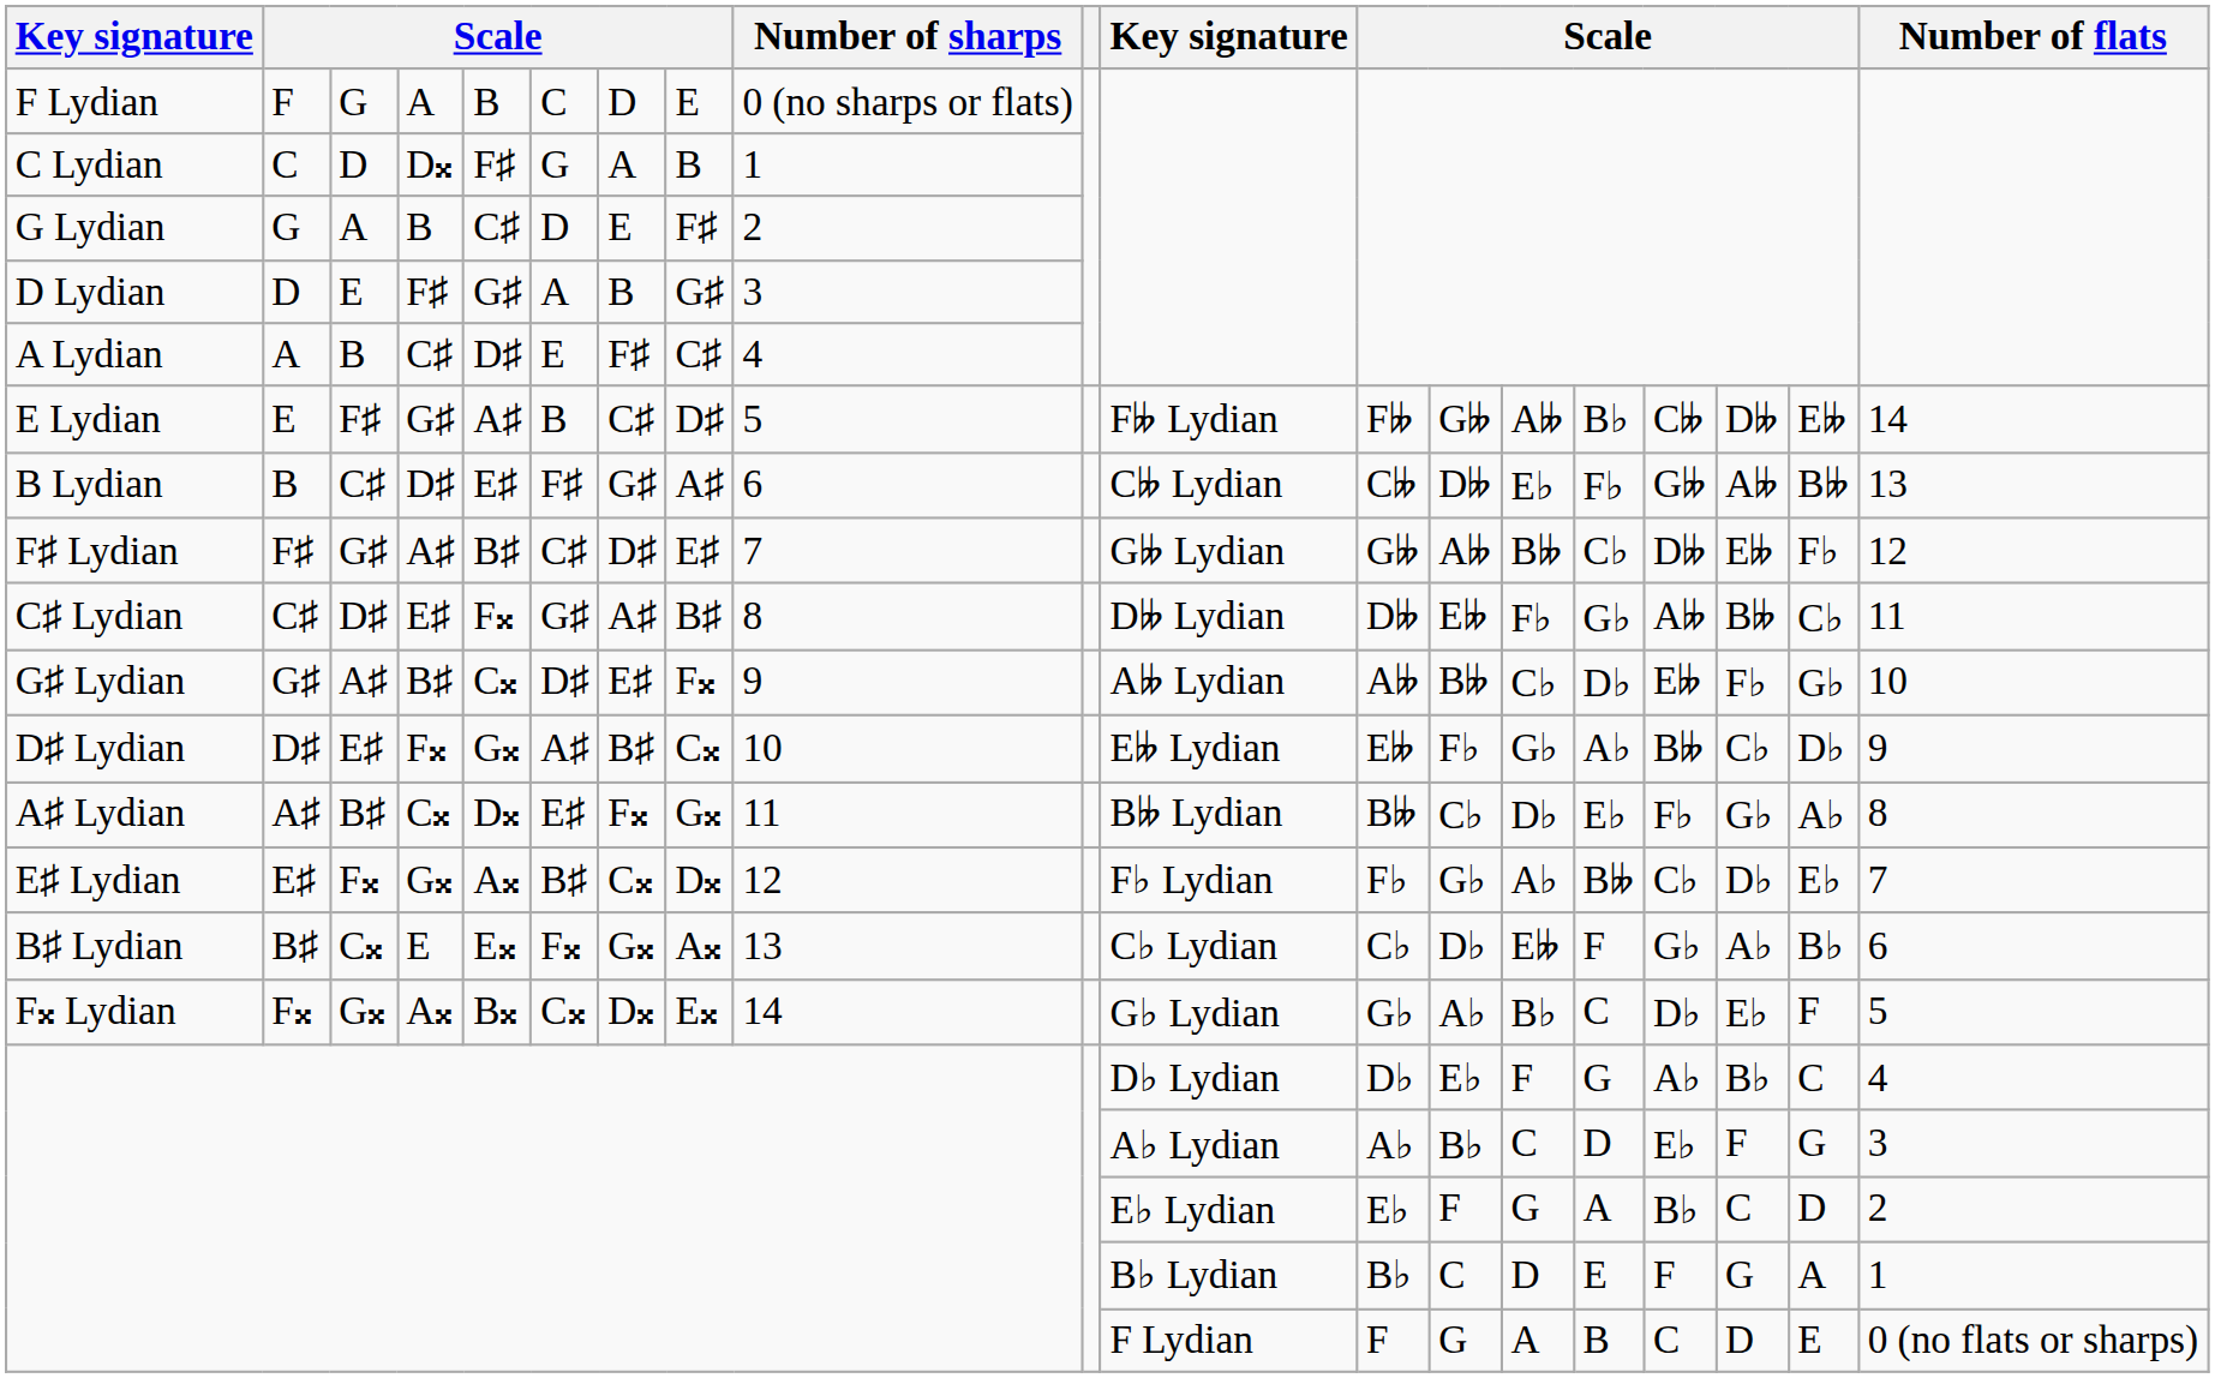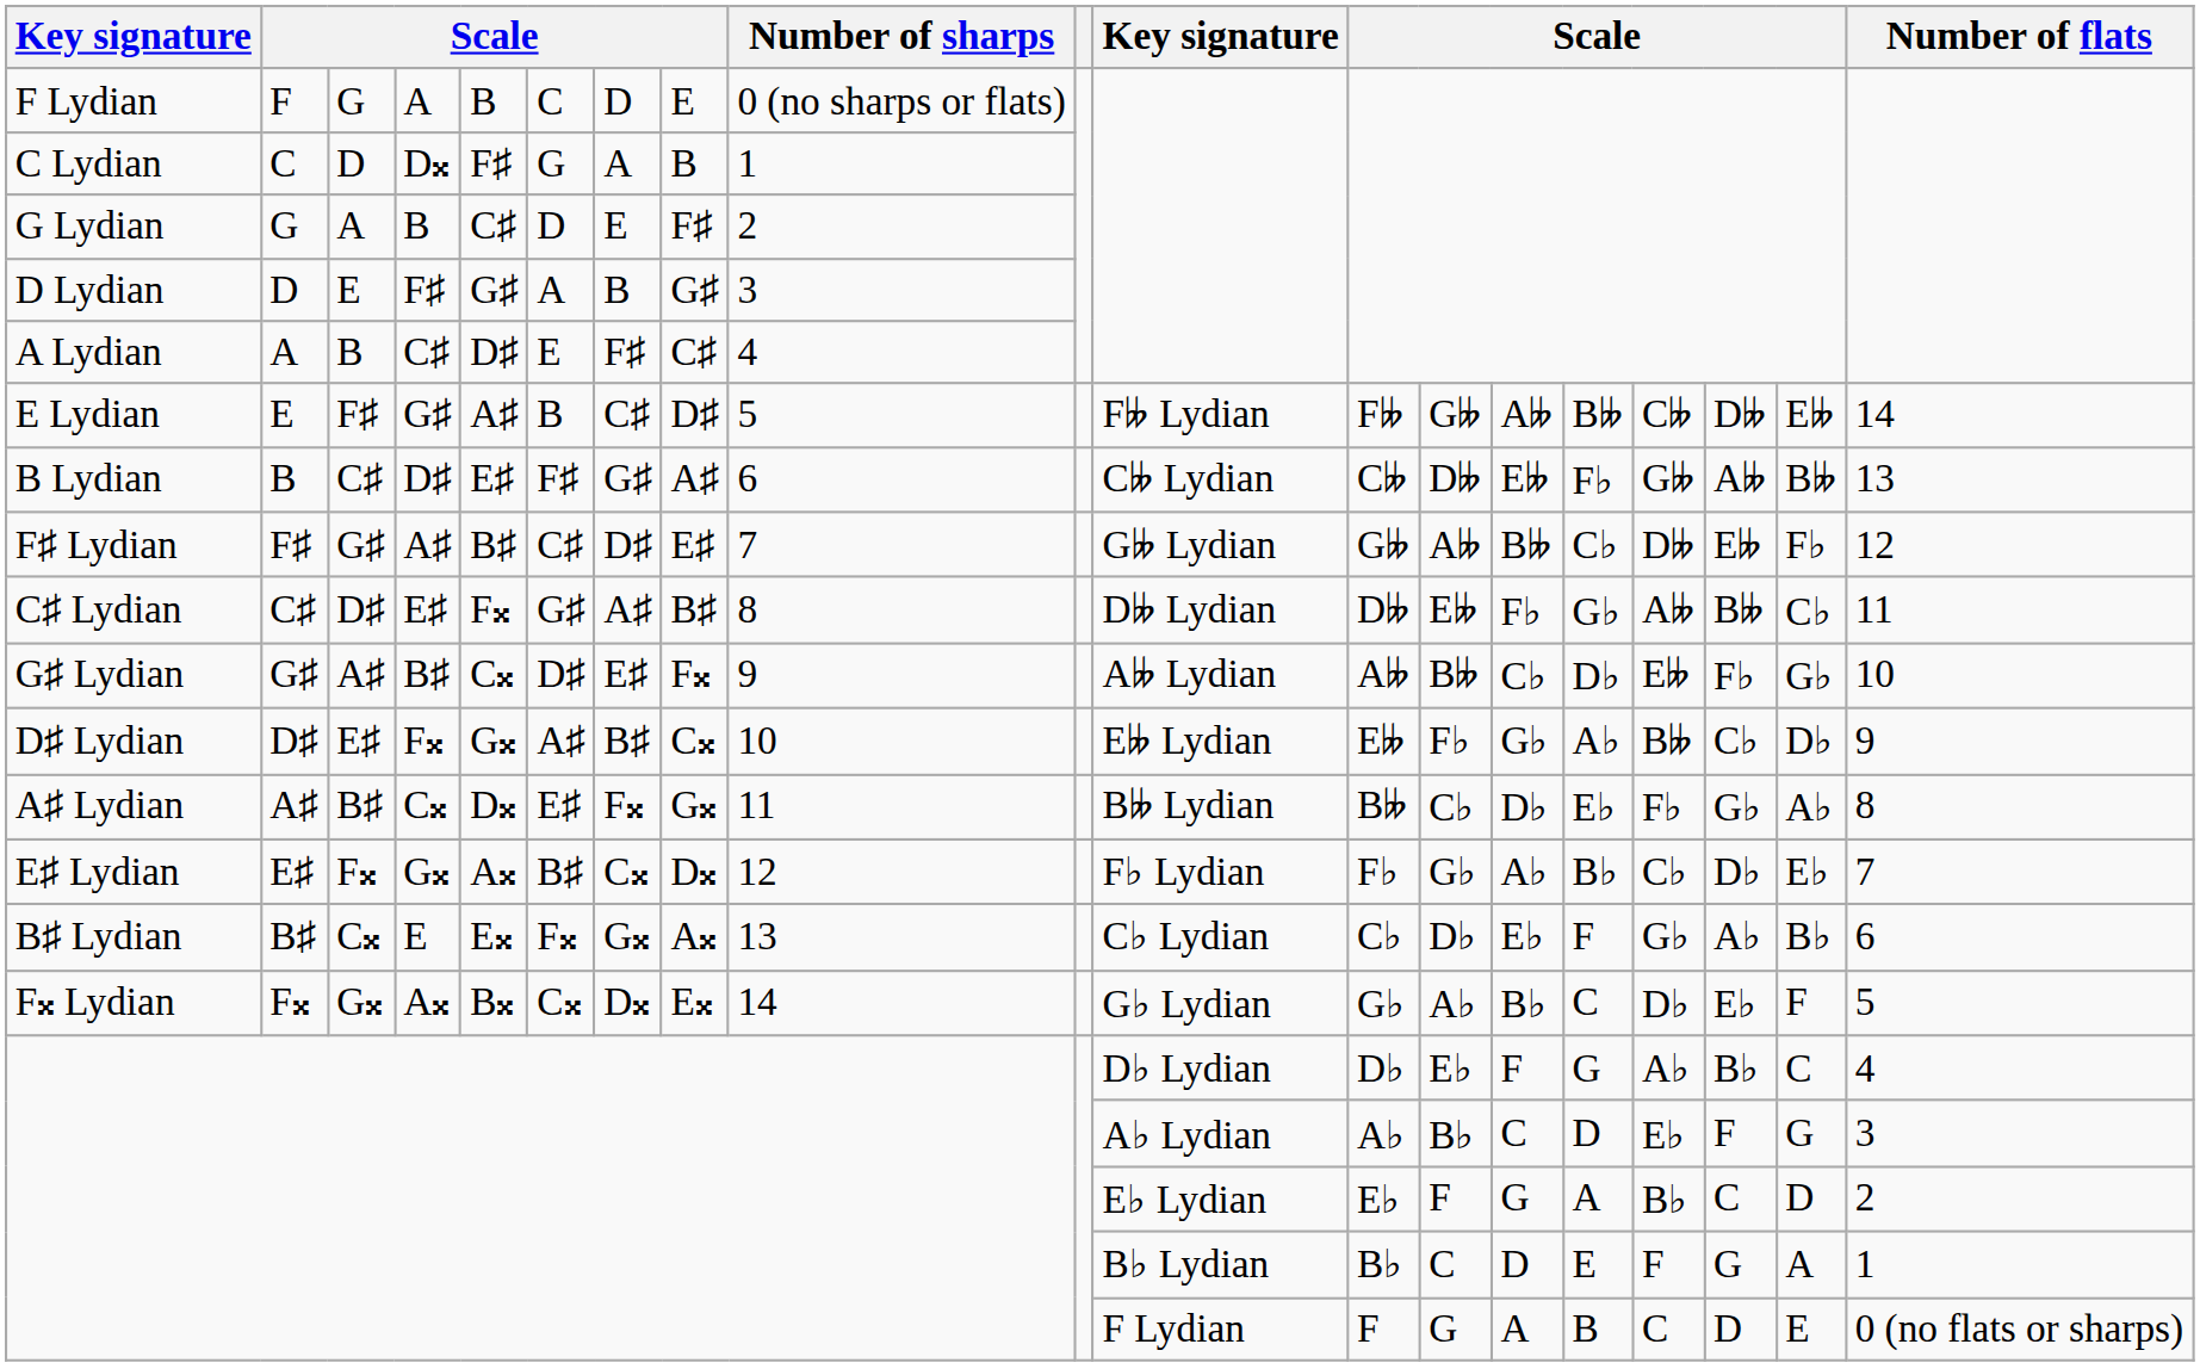E Lydian | column 15: B♭ -> B𝄫
B Lydian | column 14: E♭ -> E𝄫
E♯ Lydian | column 15: B𝄫 -> B♭
B♯ Lydian | column 14: E𝄫 -> E♭
